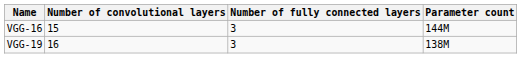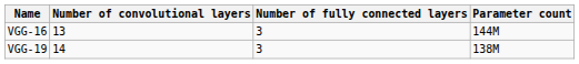VGG-16 | Number of convolutional layers: 15 -> 13
VGG-19 | Number of convolutional layers: 16 -> 14
